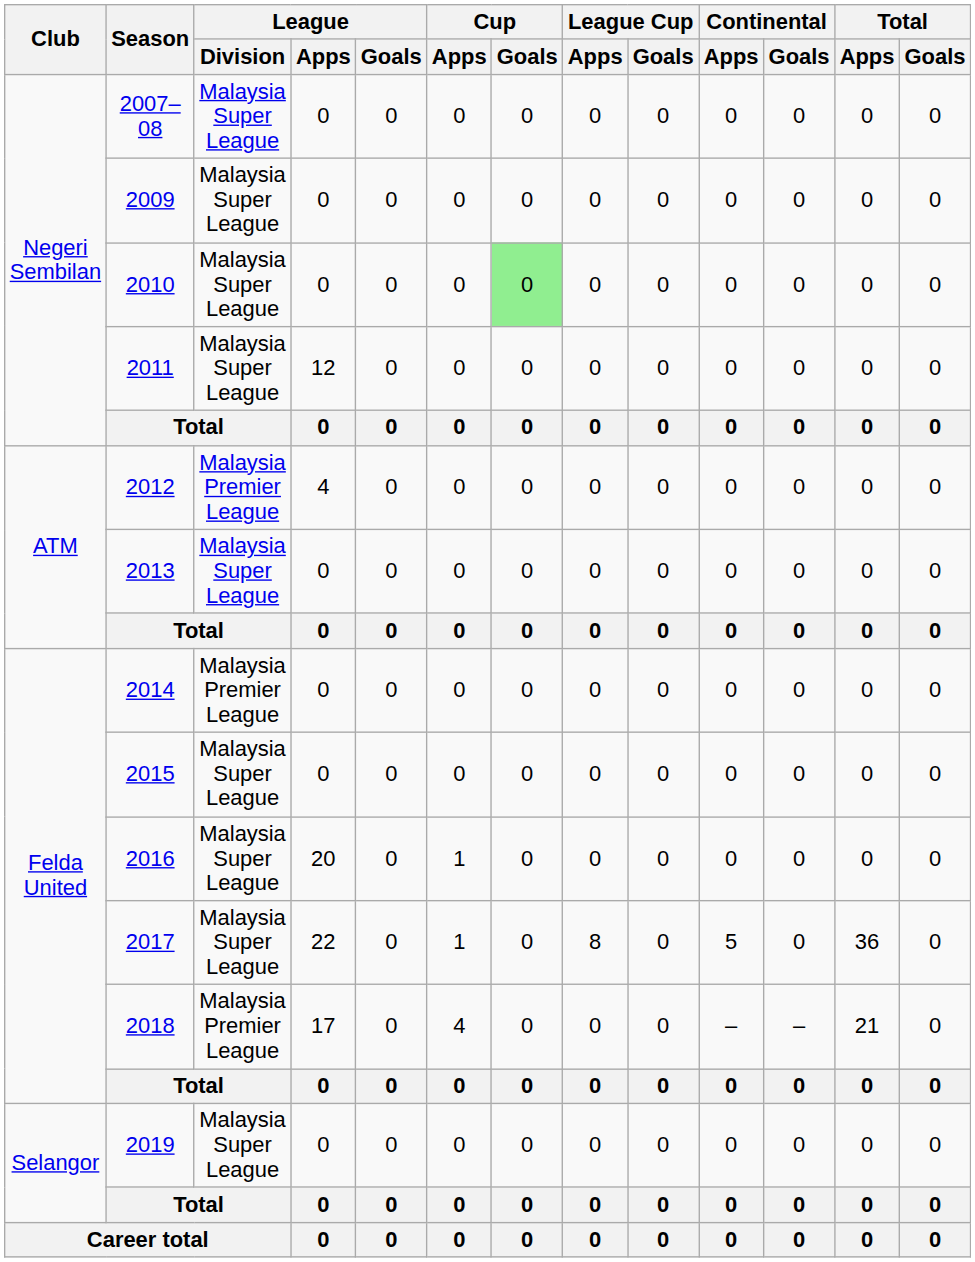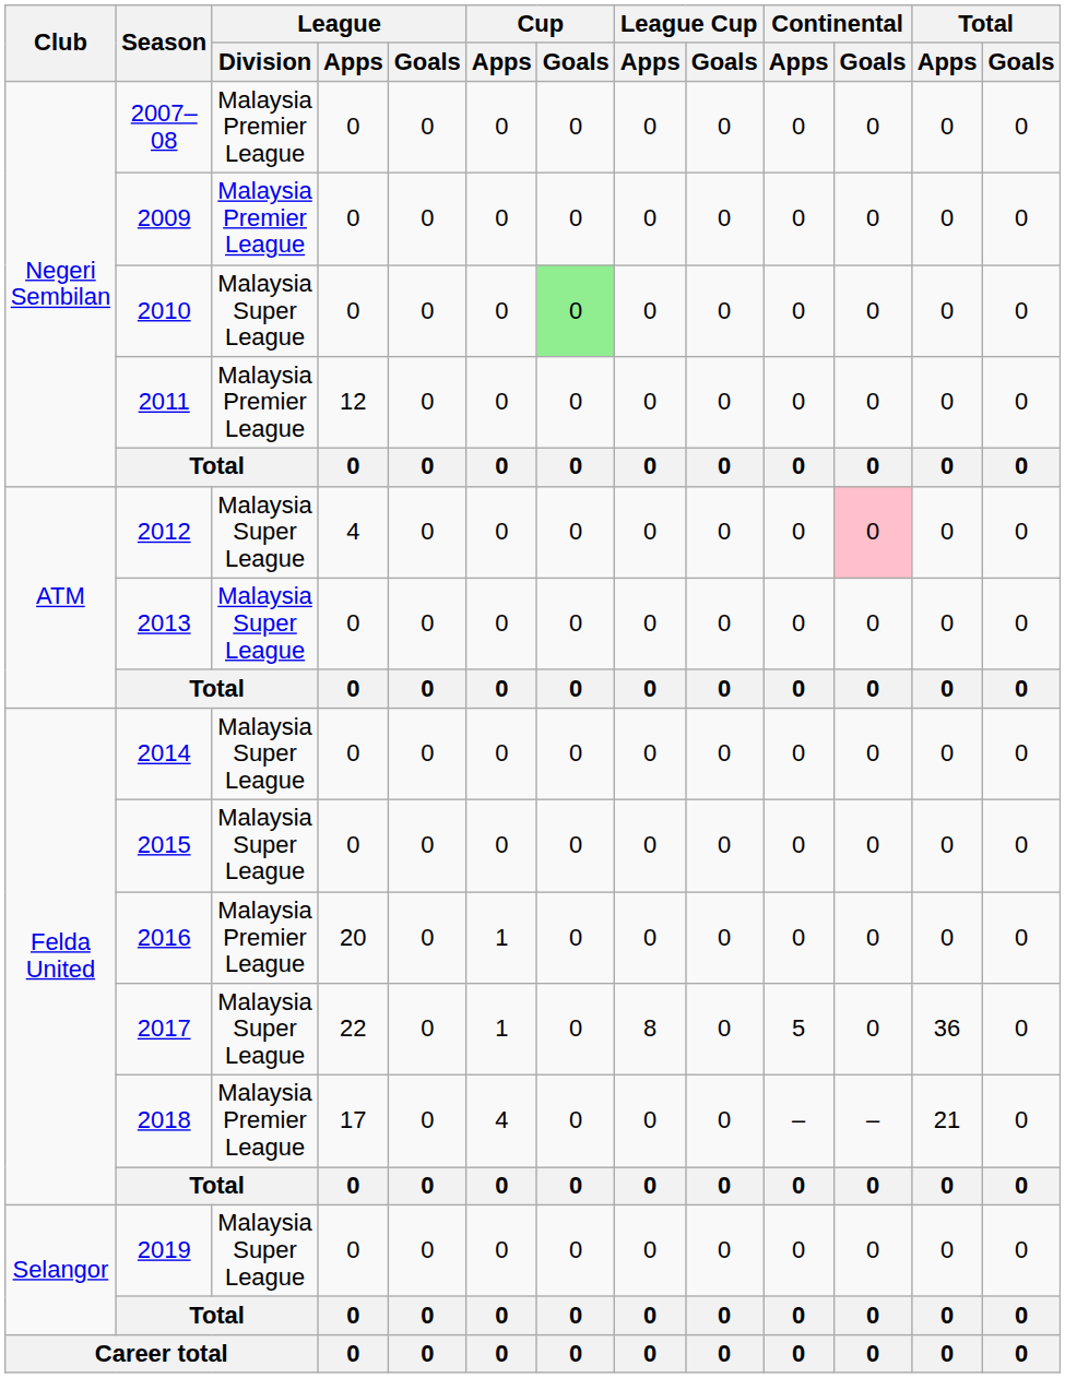2007–08 | League / Division: Malaysia Super League -> Malaysia Premier League
2009 | League / Division: Malaysia Super League -> Malaysia Premier League
2011 | League / Division: Malaysia Super League -> Malaysia Premier League
2012 | League / Division: Malaysia Premier League -> Malaysia Super League
2012 | Continental / Goals: no background -> pink background
2014 | League / Division: Malaysia Premier League -> Malaysia Super League
2016 | League / Division: Malaysia Super League -> Malaysia Premier League
